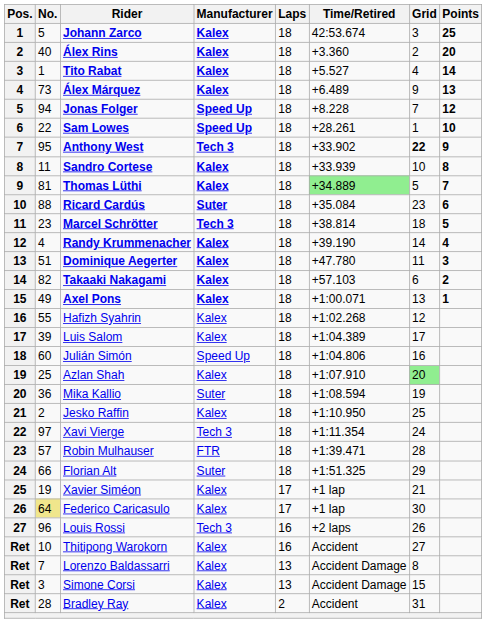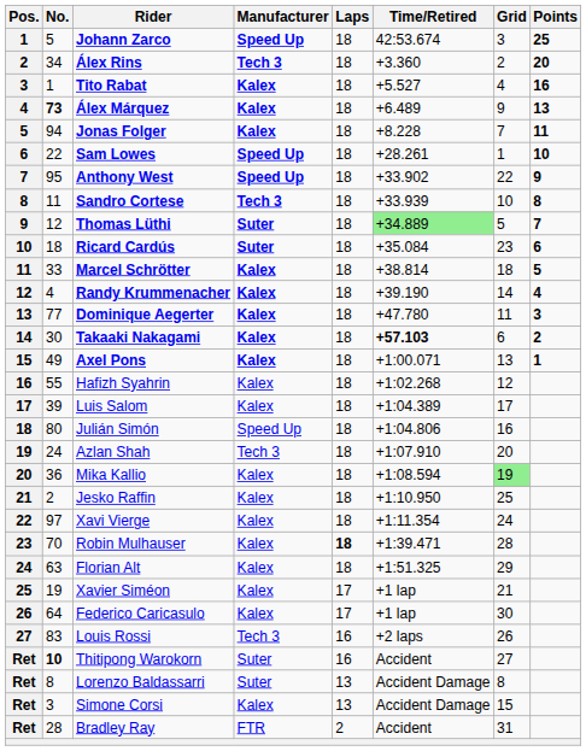Johann Zarco | Manufacturer: Kalex -> Speed Up
Álex Rins | No.: 40 -> 34
Álex Rins | Manufacturer: Kalex -> Tech 3
Tito Rabat | Points: 14 -> 16
Álex Márquez | No.: normal -> bold
Jonas Folger | Manufacturer: Speed Up -> Kalex
Jonas Folger | Points: 12 -> 11
Anthony West | Manufacturer: Tech 3 -> Speed Up
Anthony West | Grid: bold -> normal
Sandro Cortese | Manufacturer: Kalex -> Tech 3
Thomas Lüthi | No.: 81 -> 12
Thomas Lüthi | Manufacturer: Kalex -> Suter
Ricard Cardús | No.: 88 -> 18
Marcel Schrötter | No.: 23 -> 33
Marcel Schrötter | Manufacturer: Tech 3 -> Kalex
Dominique Aegerter | No.: 51 -> 77
Takaaki Nakagami | No.: 82 -> 30
Takaaki Nakagami | Time/Retired: normal -> bold
Julián Simón | No.: 60 -> 80
Azlan Shah | No.: 25 -> 24
Azlan Shah | Manufacturer: Kalex -> Tech 3
Azlan Shah | Grid: lightgreen background -> no background
Mika Kallio | Manufacturer: Suter -> Kalex
Mika Kallio | Grid: no background -> lightgreen background
Xavi Vierge | Manufacturer: Tech 3 -> Kalex
Robin Mulhauser | No.: 57 -> 70
Robin Mulhauser | Manufacturer: FTR -> Kalex
Robin Mulhauser | Laps: normal -> bold
Florian Alt | No.: 66 -> 63
Florian Alt | Manufacturer: Suter -> Kalex
Federico Caricasulo | No.: khaki background -> no background
Louis Rossi | No.: 96 -> 83
Thitipong Warokorn | No.: normal -> bold
Thitipong Warokorn | Manufacturer: Kalex -> Suter
Lorenzo Baldassarri | No.: 7 -> 8
Lorenzo Baldassarri | Manufacturer: Kalex -> Suter
Bradley Ray | Manufacturer: Kalex -> FTR
